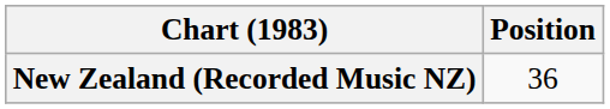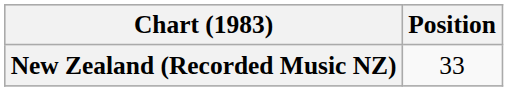New Zealand (Recorded Music NZ) | Position: 36 -> 33
